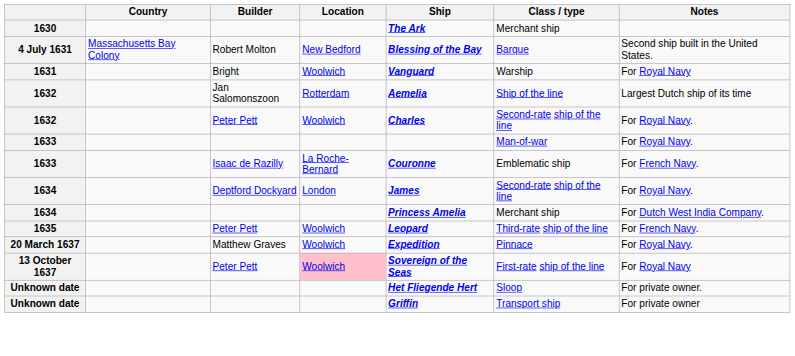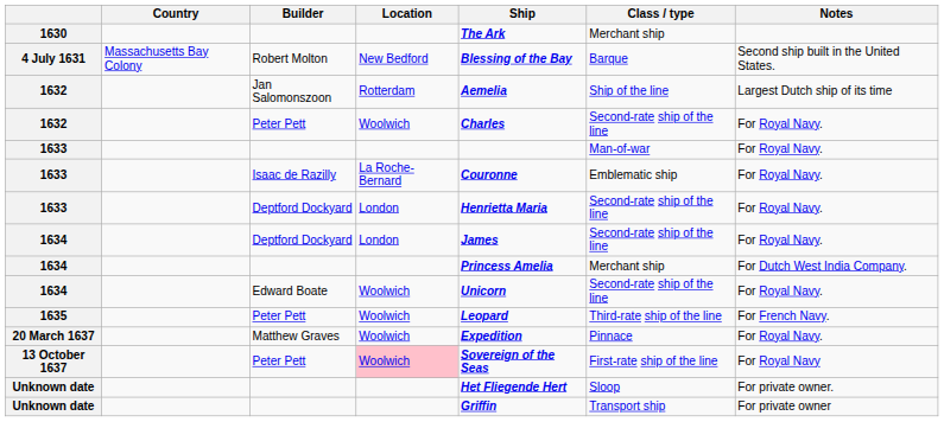- row: 1631 | Bright | Woolwich | Vanguard | Warship | For Royal Navy
1633 / Isaac de Razilly | Notes: For French Navy. -> For Royal Navy.
+ row: 1633 | Deptford Dockyard | London | Henrietta Maria | Second-rate ship of the line | For Royal Navy.
+ row: 1634 | Edward Boate | Woolwich | Unicorn | Second-rate ship of the line | For Royal Navy.
